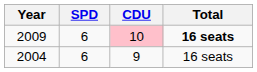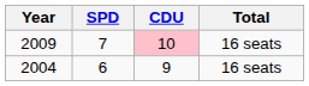2009 | SPD: 6 -> 7
2009 | Total: bold -> normal
